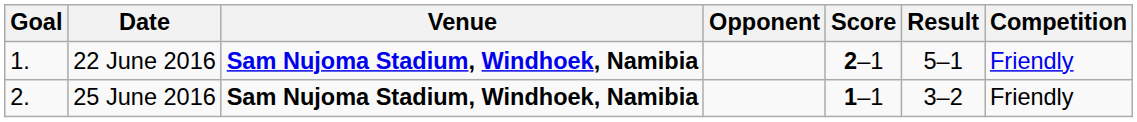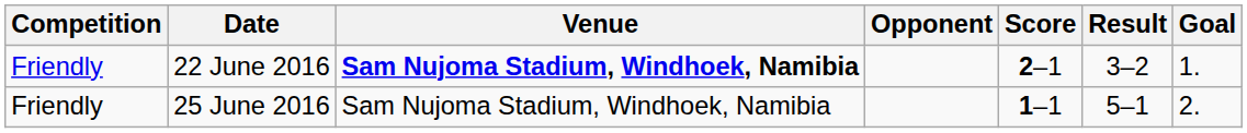columns swapped: Goal <-> Competition
22 June 2016 | Result: 5–1 -> 3–2
25 June 2016 | Venue: bold -> normal
25 June 2016 | Result: 3–2 -> 5–1
